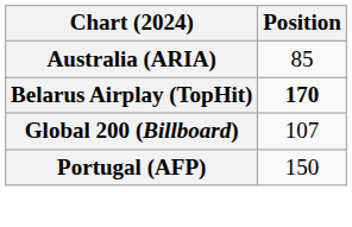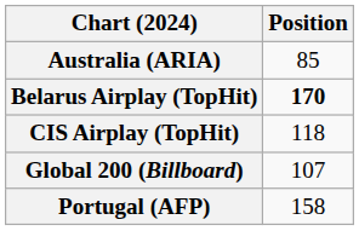+ row: CIS Airplay (TopHit) | 118
Portugal (AFP) | Position: 150 -> 158
